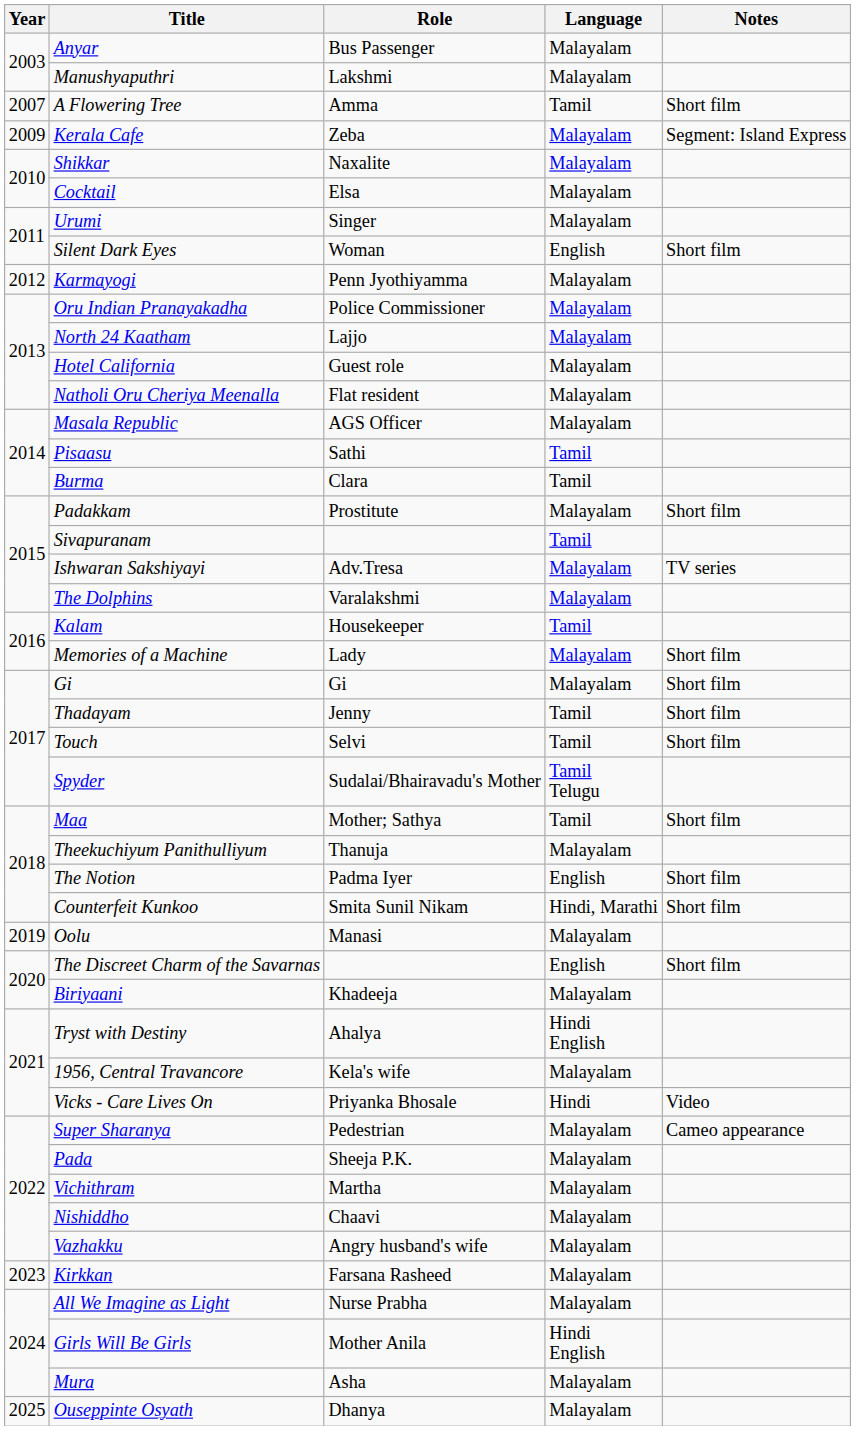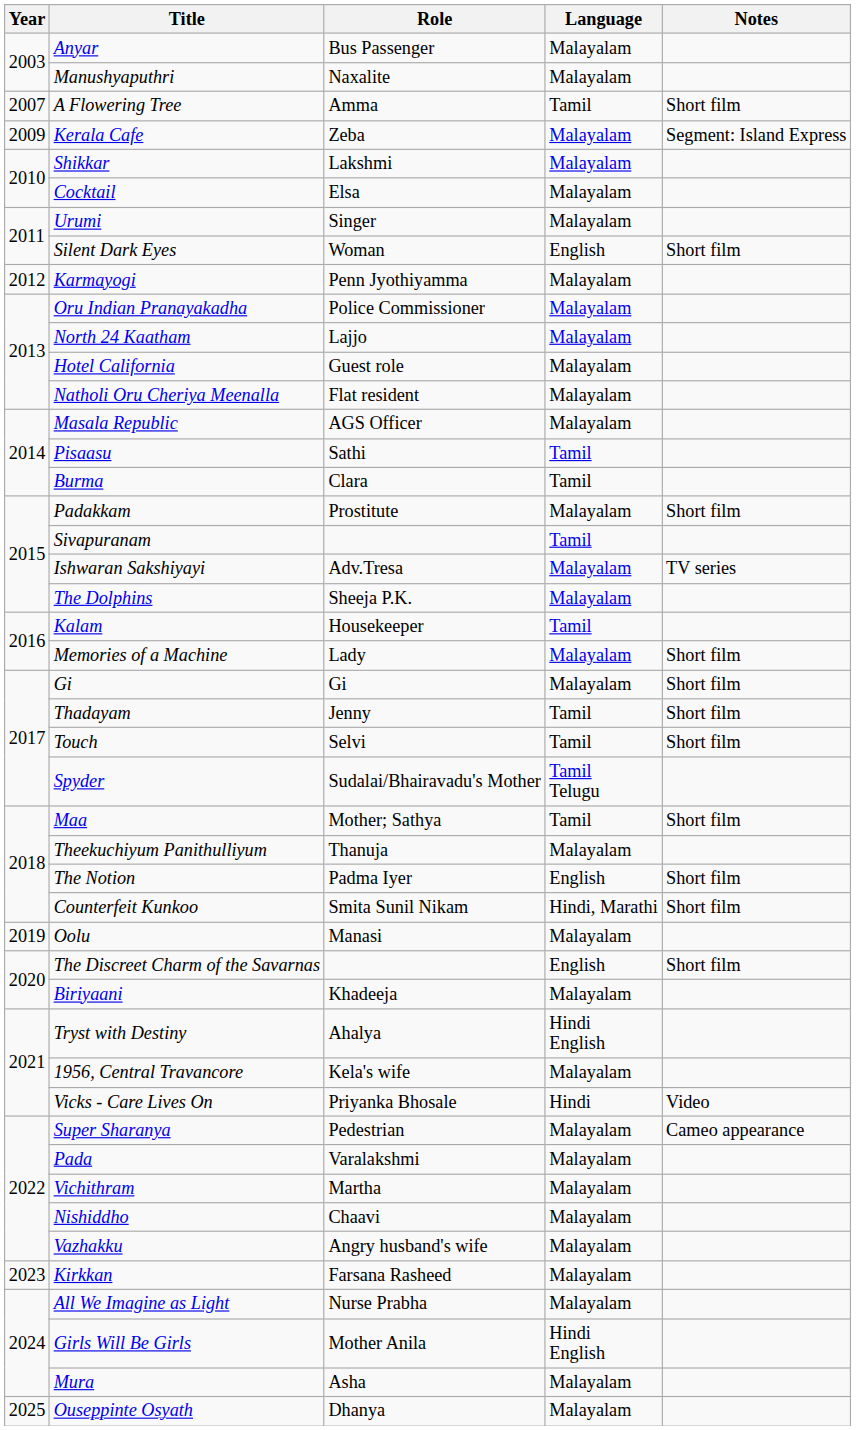Manushyaputhri | Role: Lakshmi -> Naxalite
Shikkar | Role: Naxalite -> Lakshmi
The Dolphins | Role: Varalakshmi -> Sheeja P.K.
Pada | Role: Sheeja P.K. -> Varalakshmi
